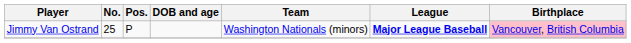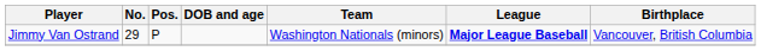Jimmy Van Ostrand | No.: 25 -> 29
Jimmy Van Ostrand | Birthplace: pink background -> no background
